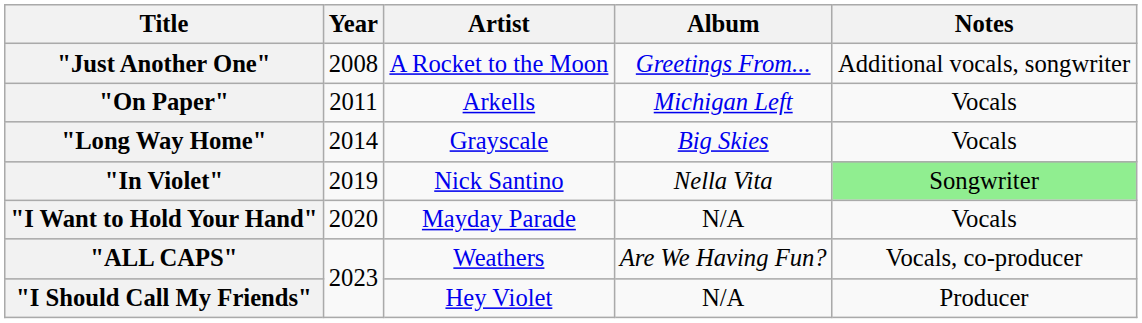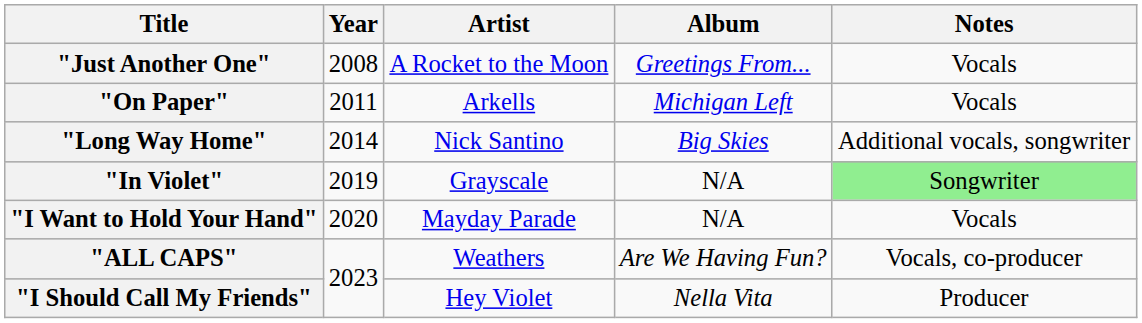"Just Another One" | Notes: Additional vocals, songwriter -> Vocals
"Long Way Home" | Artist: Grayscale -> Nick Santino
"Long Way Home" | Notes: Vocals -> Additional vocals, songwriter
"In Violet" | Artist: Nick Santino -> Grayscale
"In Violet" | Album: Nella Vita -> N/A
"I Should Call My Friends" | Album: N/A -> Nella Vita
